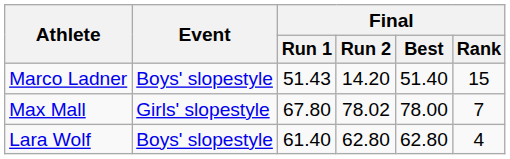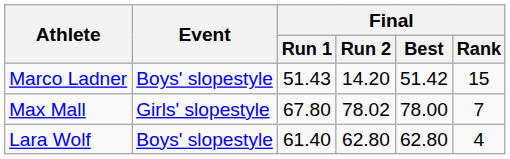Marco Ladner | Final / Best: 51.40 -> 51.42
